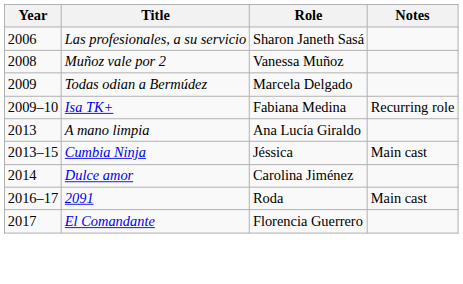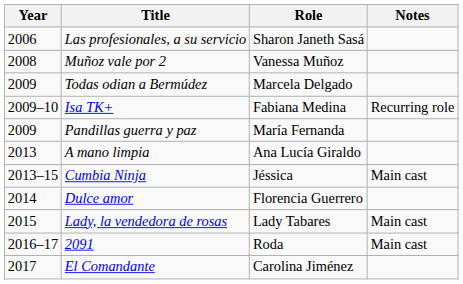+ row: 2009 | Pandillas guerra y paz | María Fernanda
Dulce amor | Role: Carolina Jiménez -> Florencia Guerrero
+ row: 2015 | Lady, la vendedora de rosas | Lady Tabares | Main cast
El Comandante | Role: Florencia Guerrero -> Carolina Jiménez
